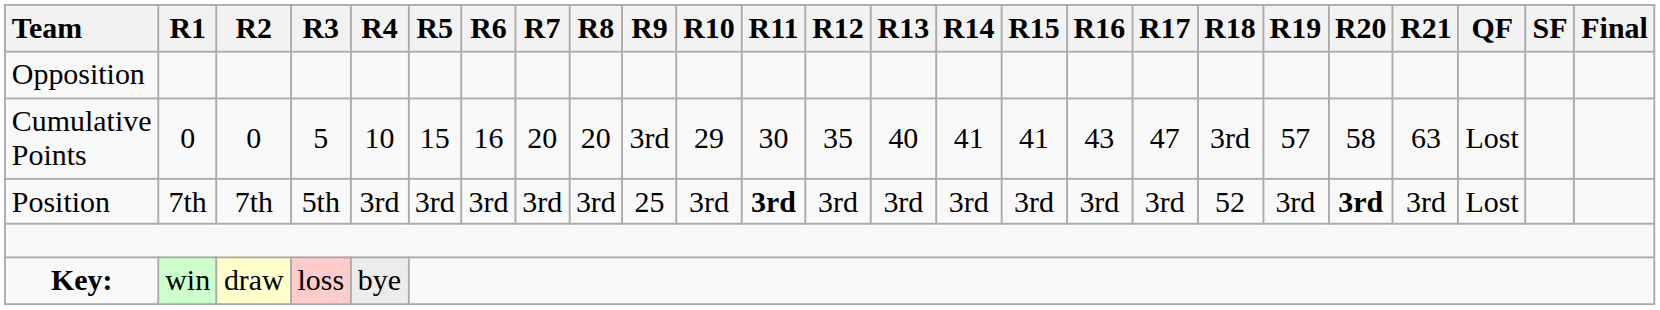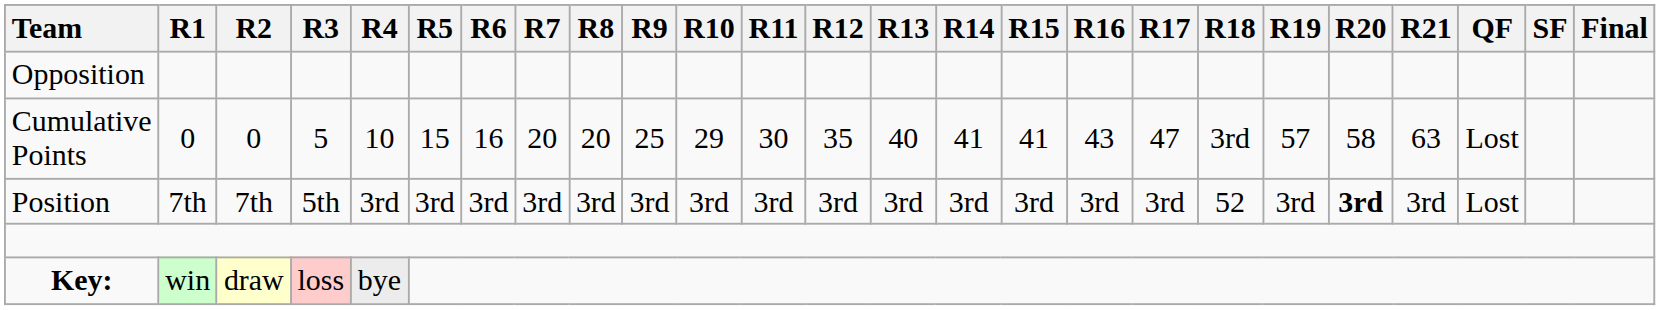Cumulative Points | R9: 3rd -> 25
Position | R9: 25 -> 3rd
Position | R11: bold -> normal
